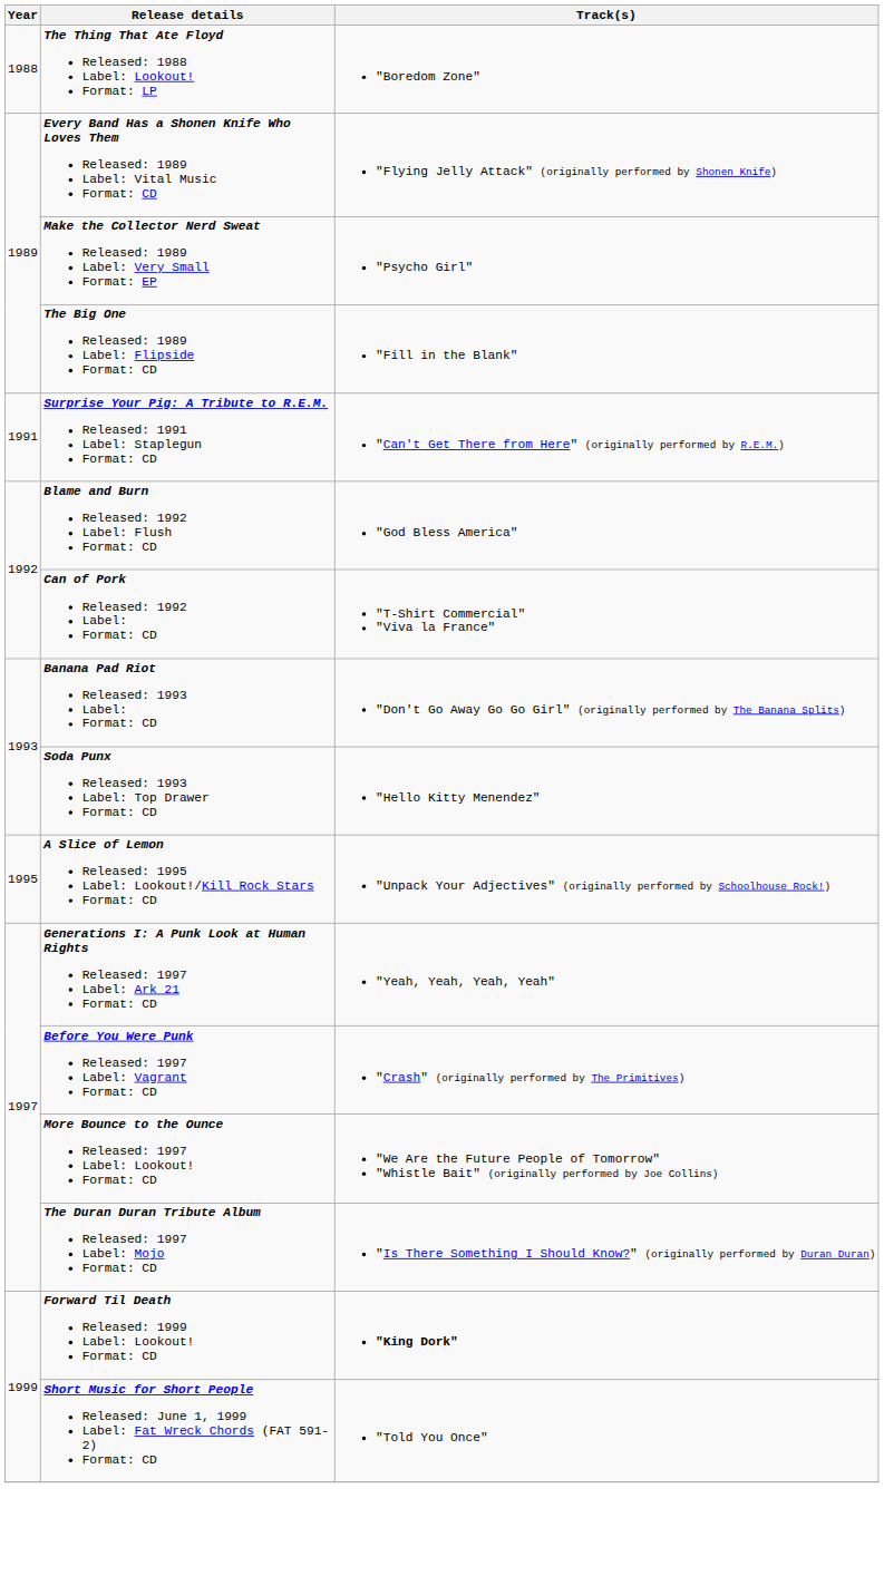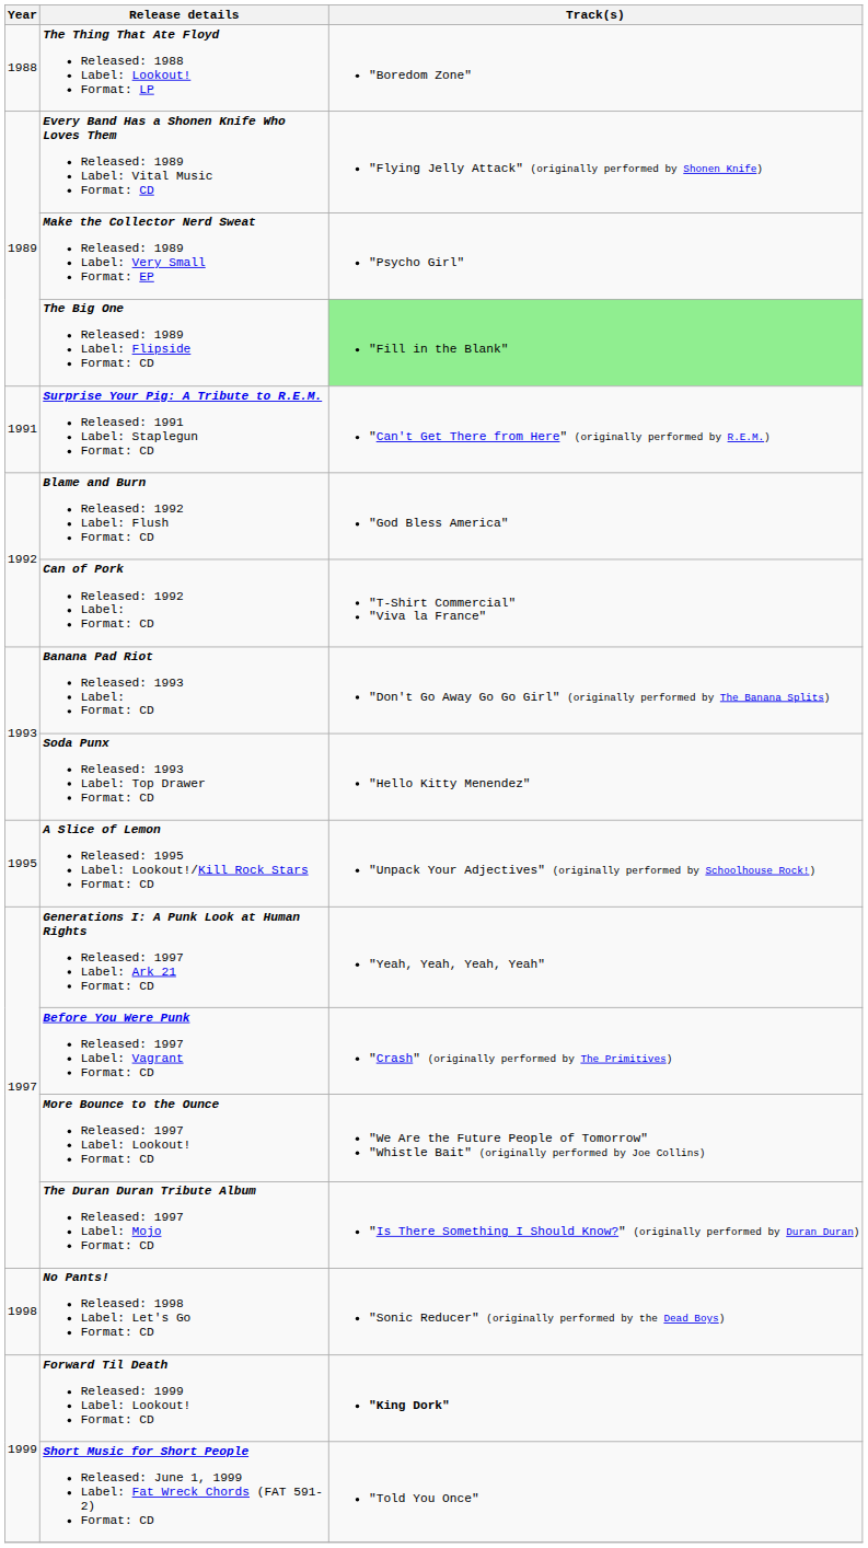The Big One Released: 1989 Label: Flipside Format: CD | Track(s): no background -> lightgreen background
+ row: 1998 | No Pants! Released: 1998 Label: Let's Go Format: CD | "Sonic Reducer" (originally performed by the Dead Boys)
